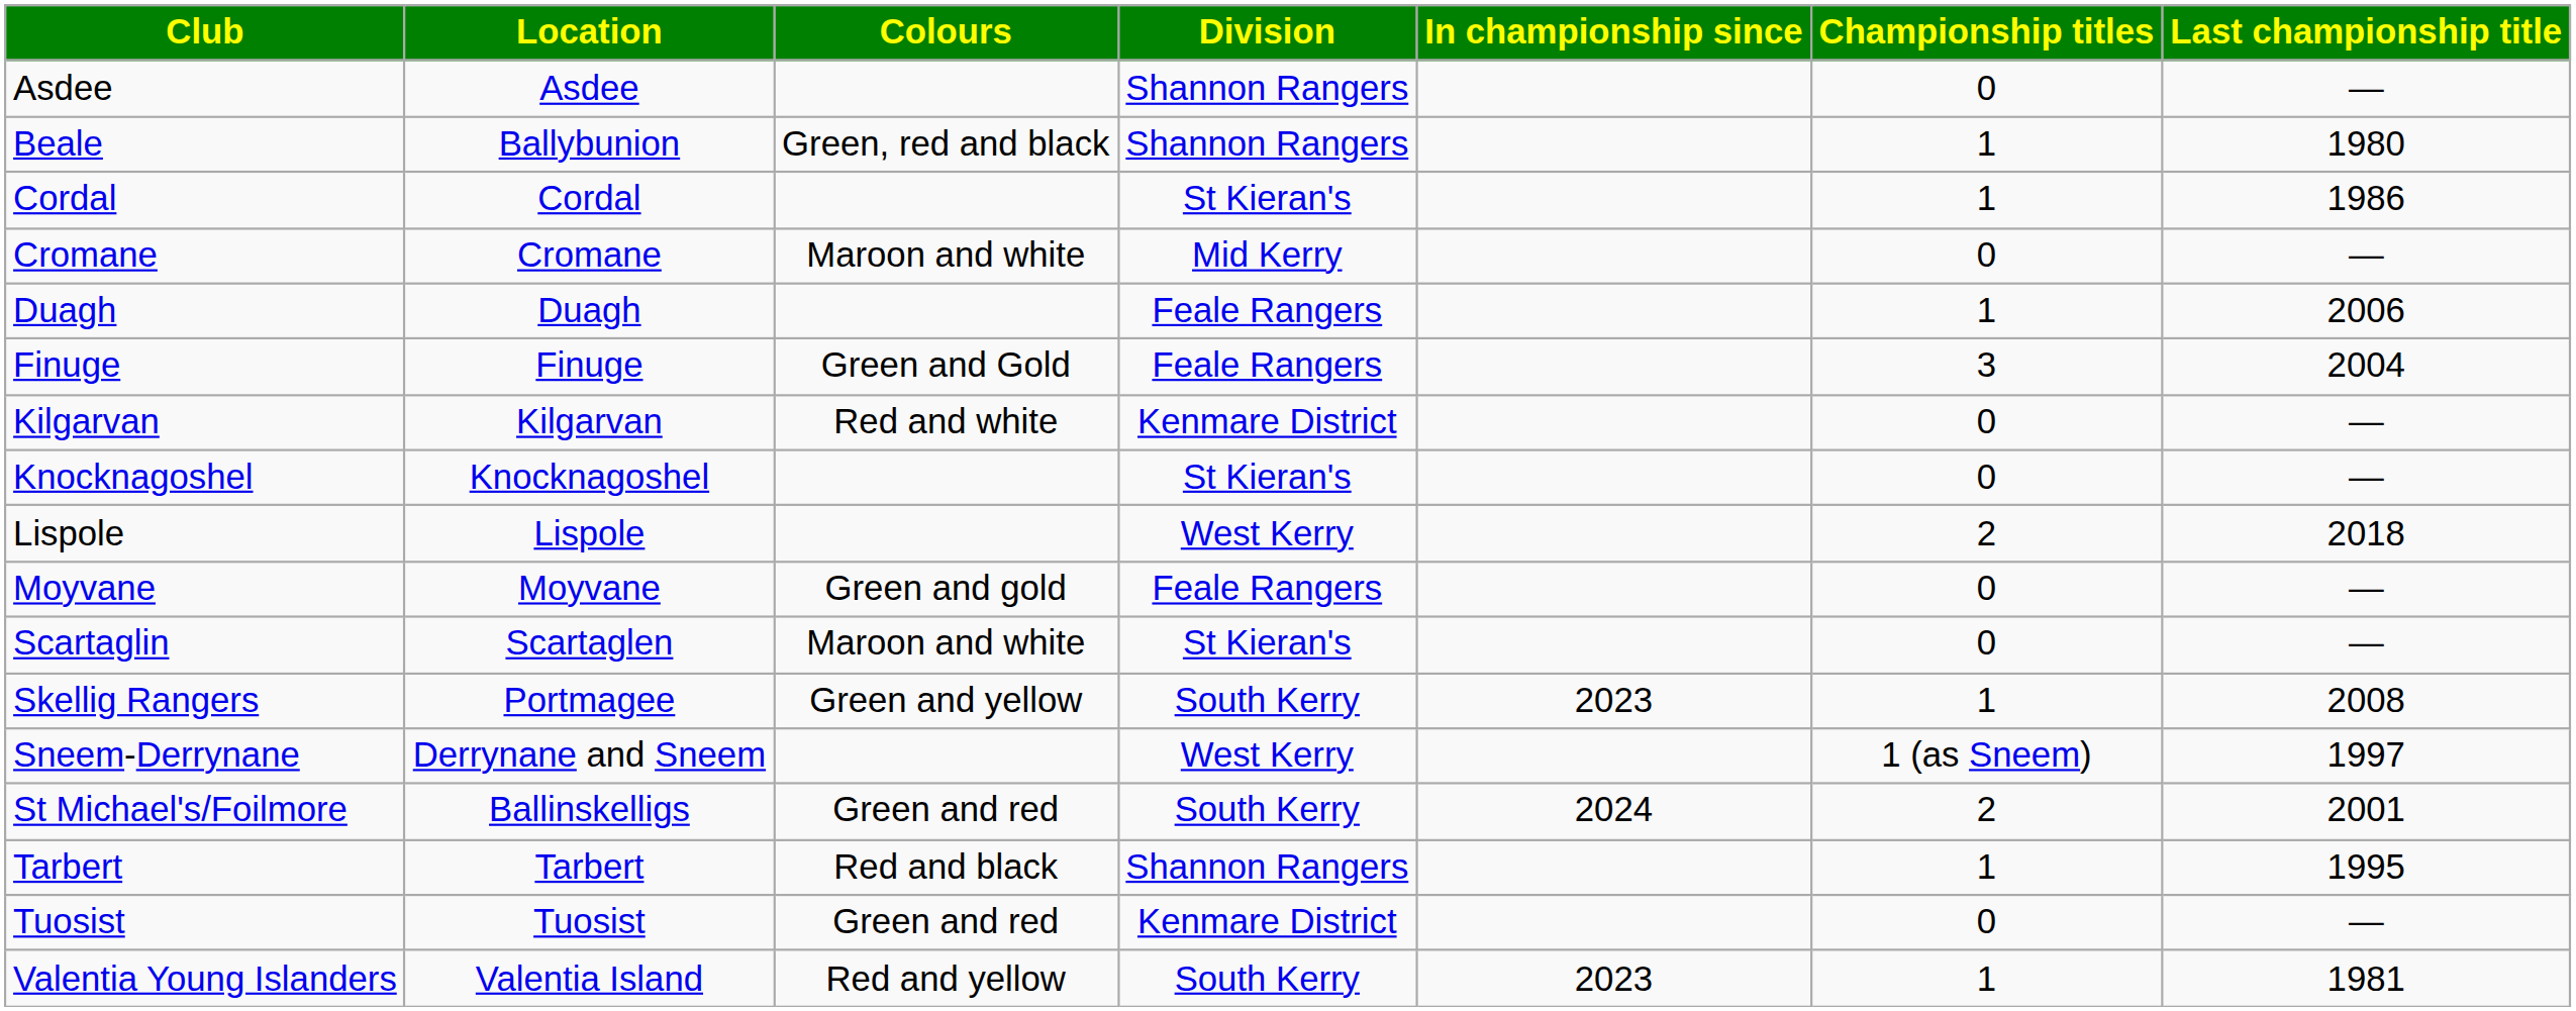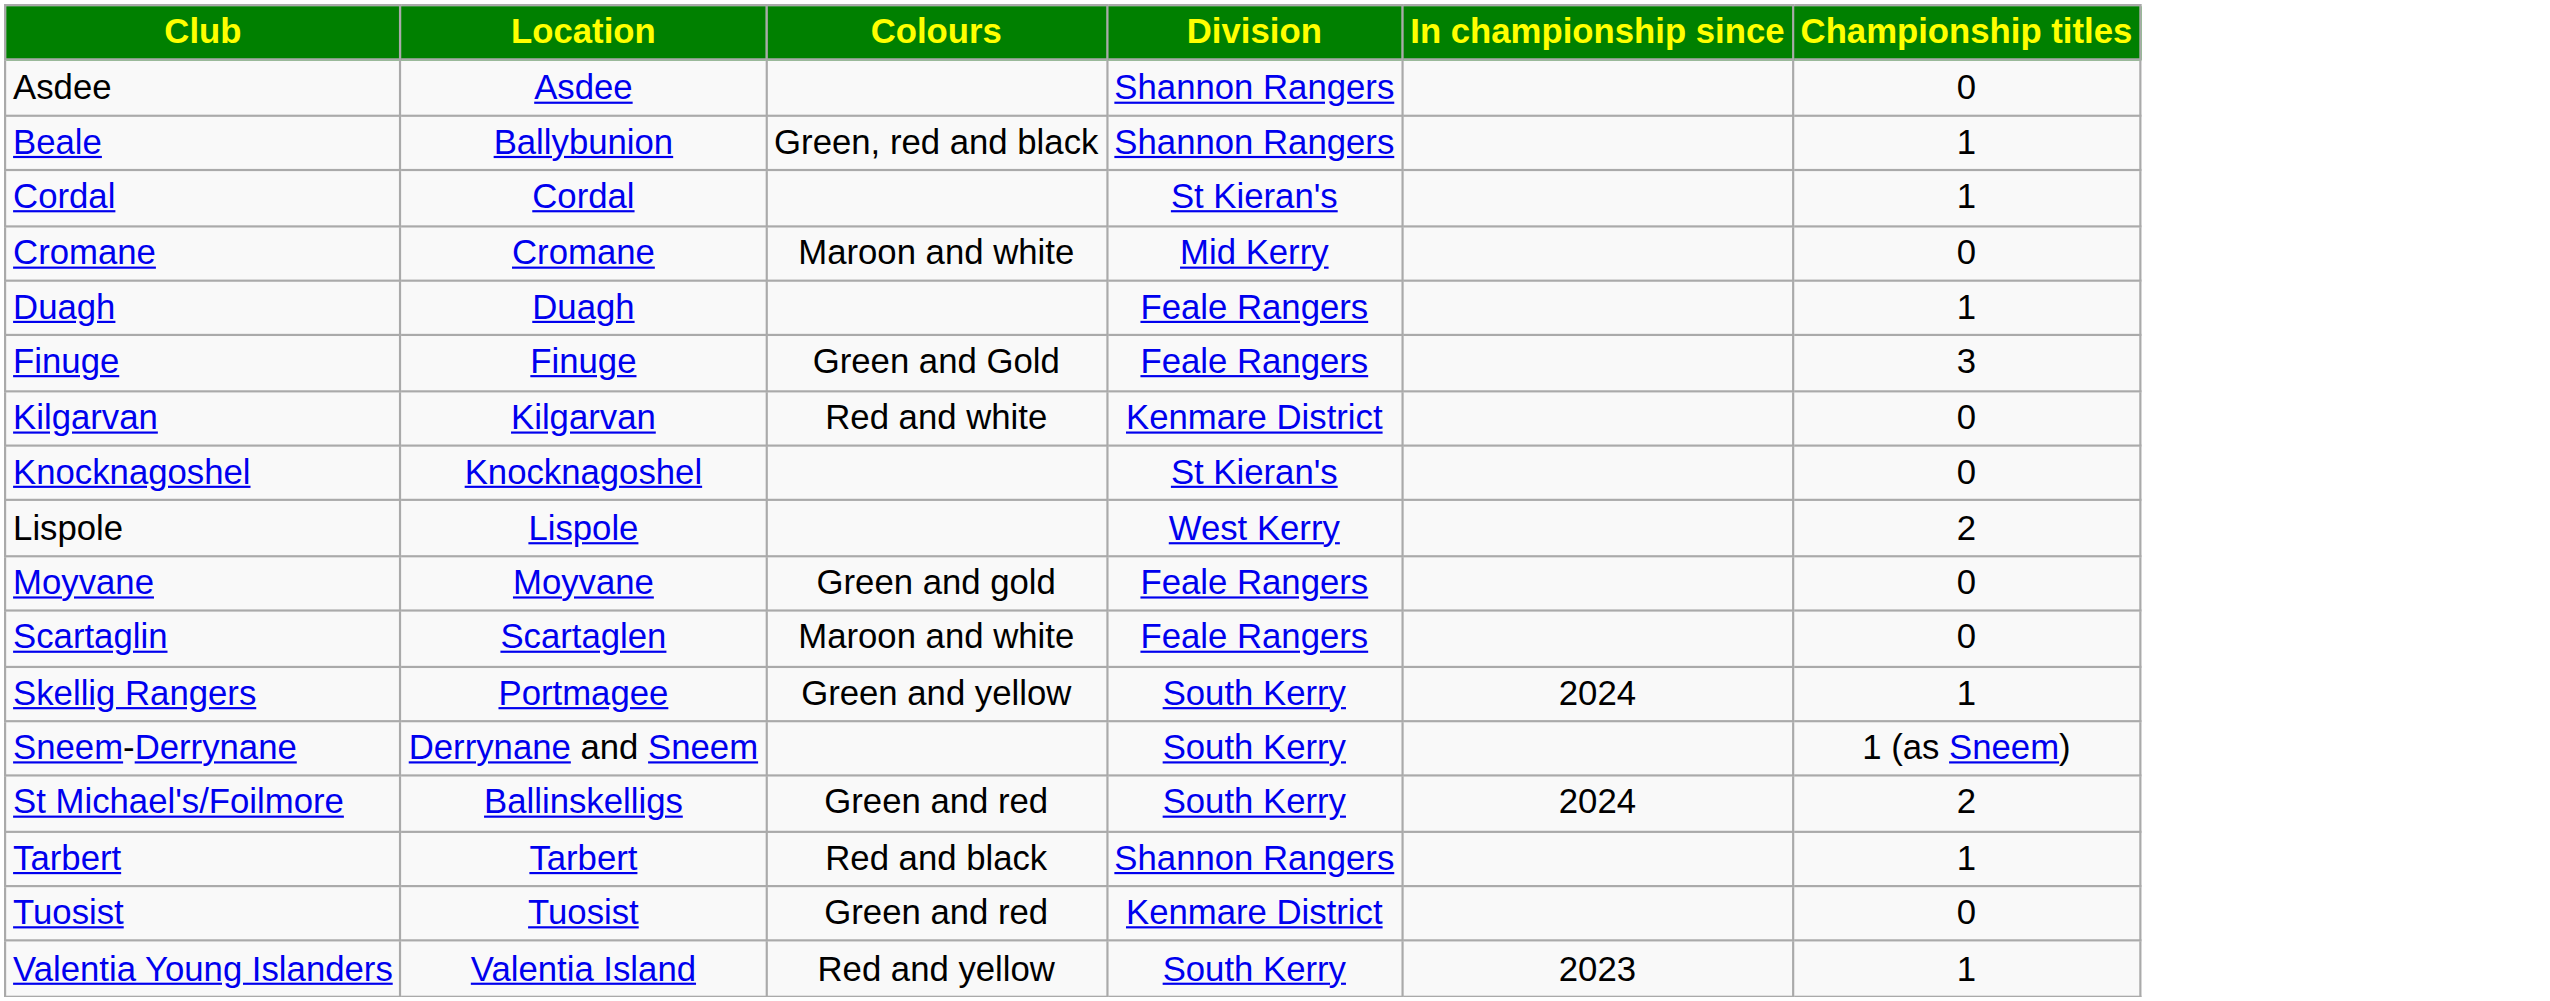- column: Last championship title | — | 1980 | 1986 | — | 2006 | 2004 | — | — | 2018 | — | — | 2008 | 1997 | 2001 | 1995 | — | 1981
Scartaglin | Division: St Kieran's -> Feale Rangers
Skellig Rangers | In championship since: 2023 -> 2024
Sneem-Derrynane | Division: West Kerry -> South Kerry
